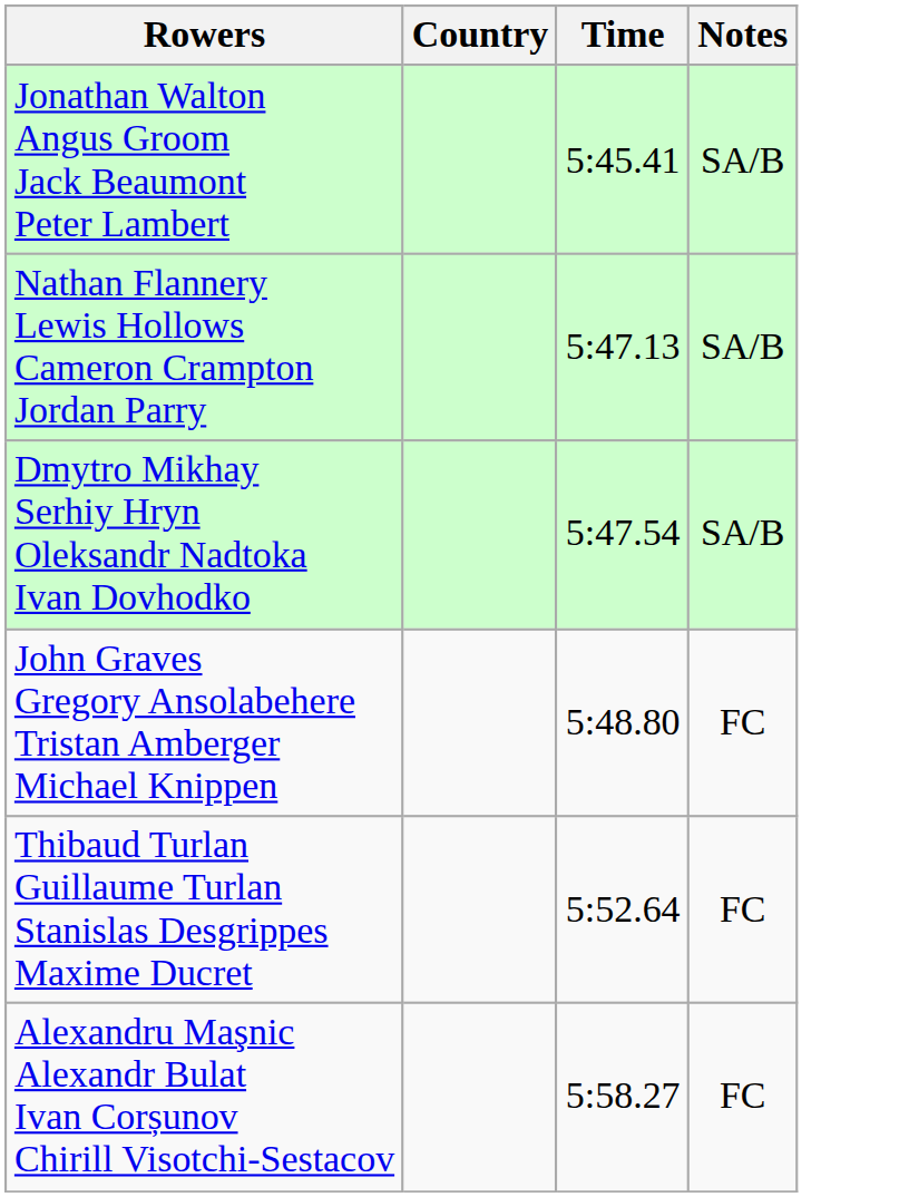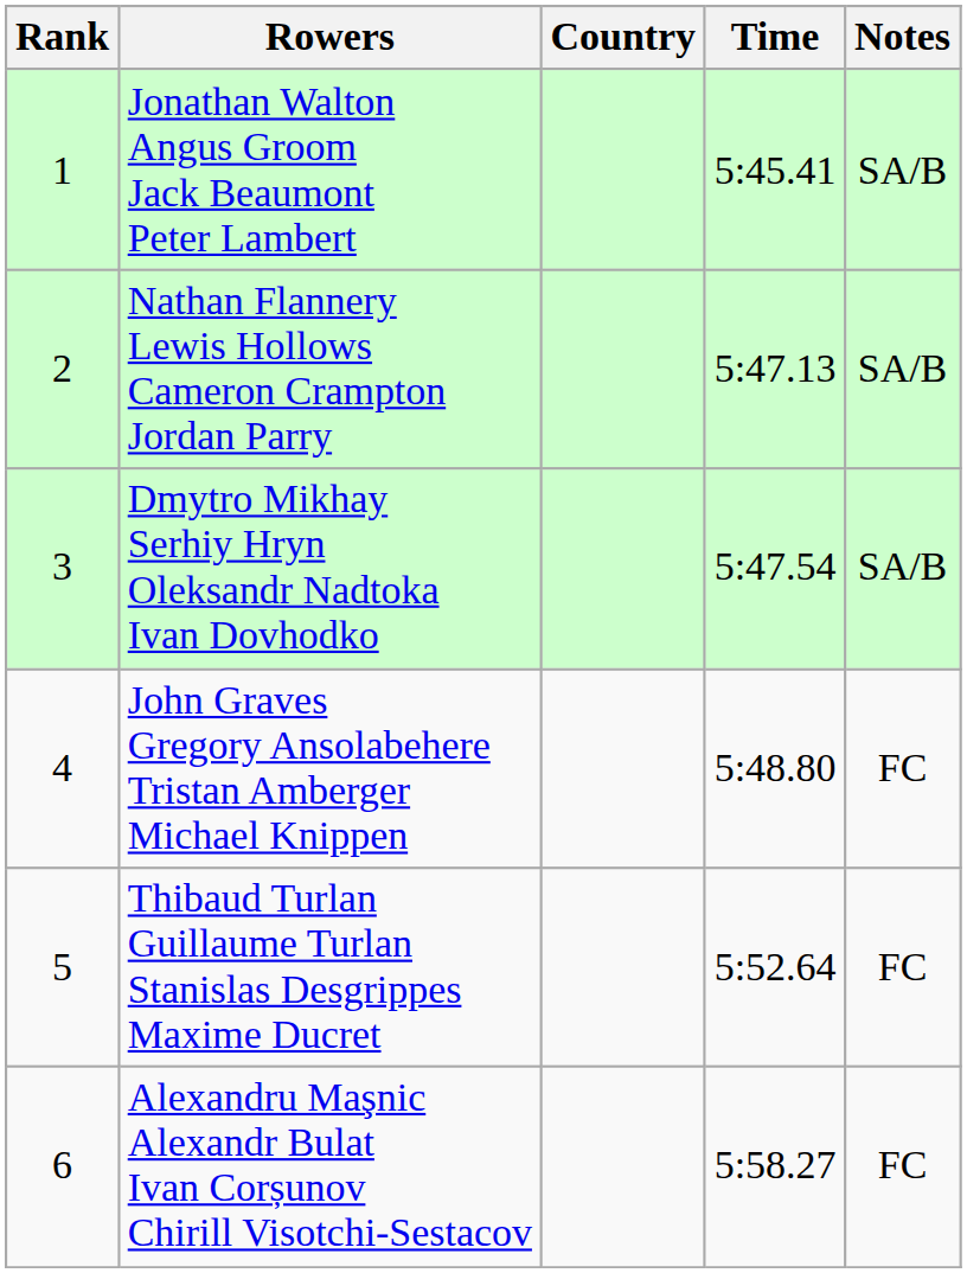+ column: Rank | 1 | 2 | 3 | 4 | 5 | 6
